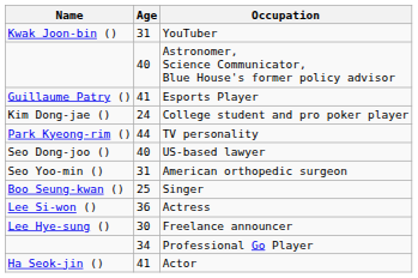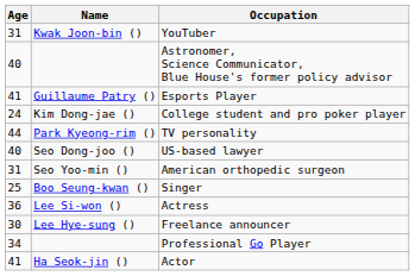columns swapped: Name <-> Age
